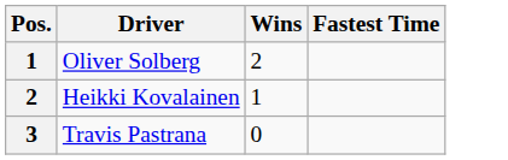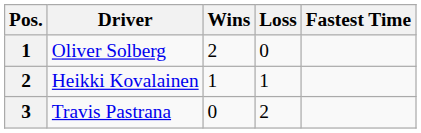+ column: Loss | 0 | 1 | 2
